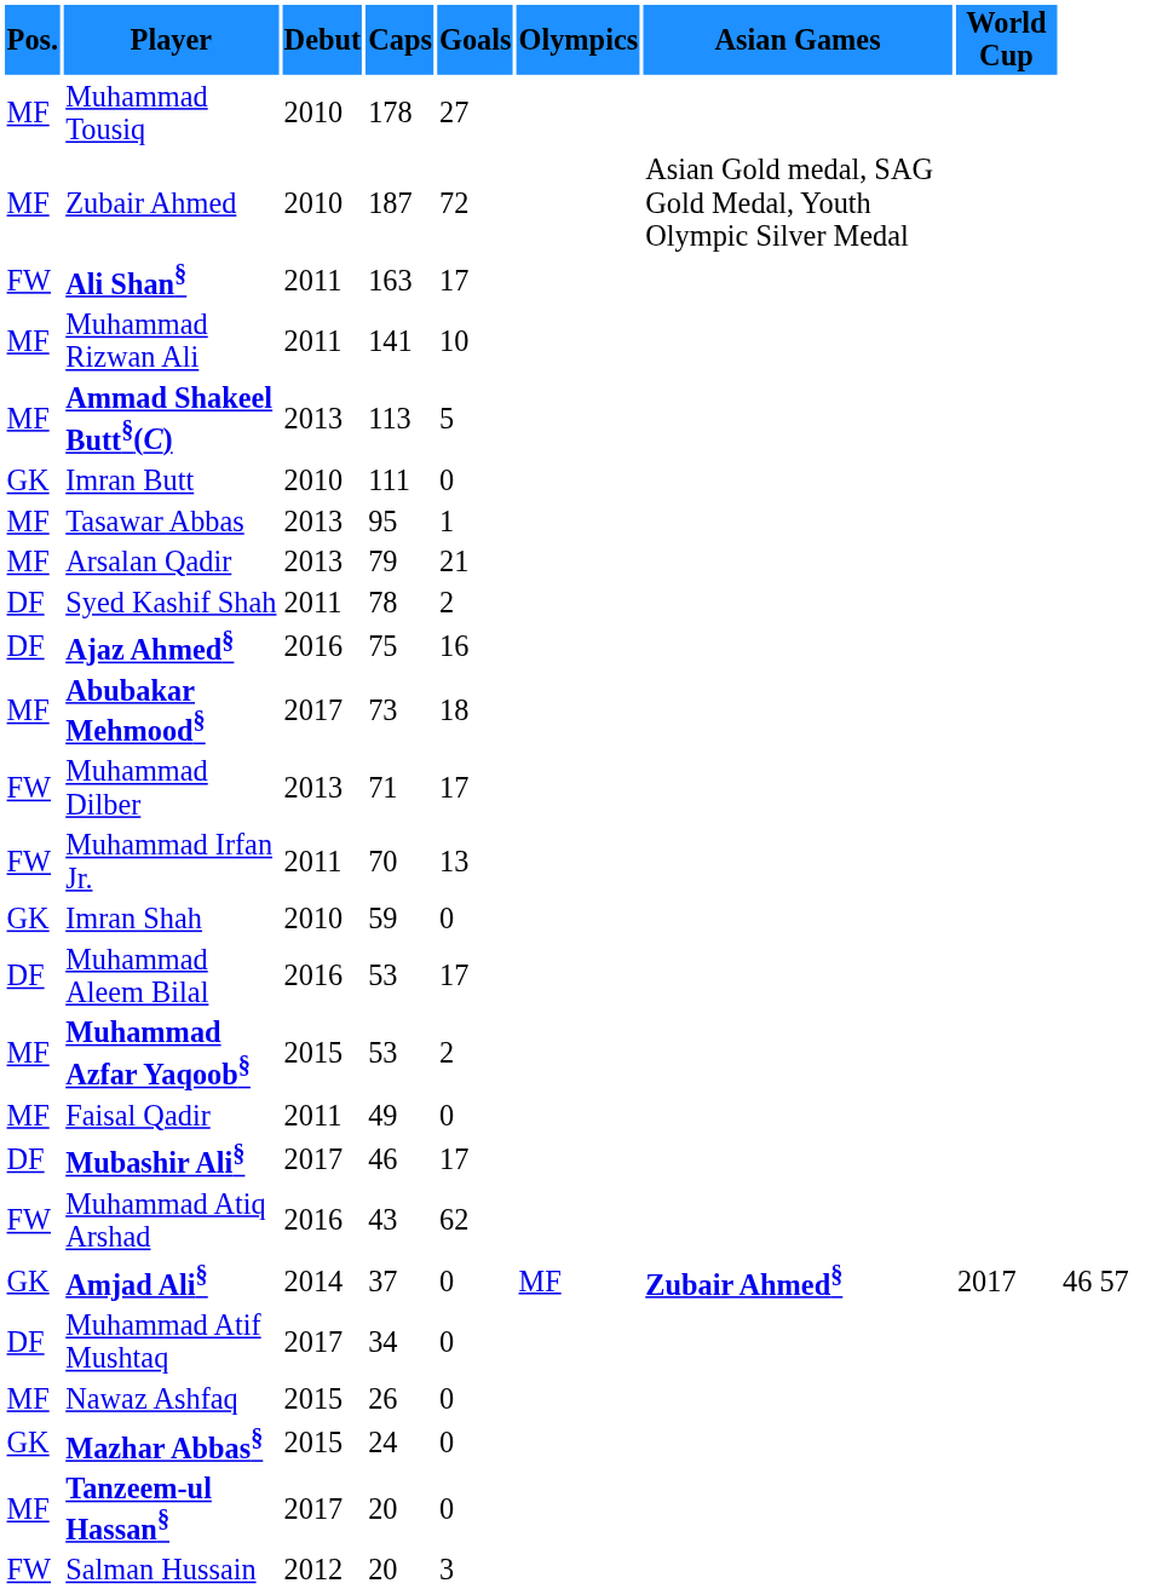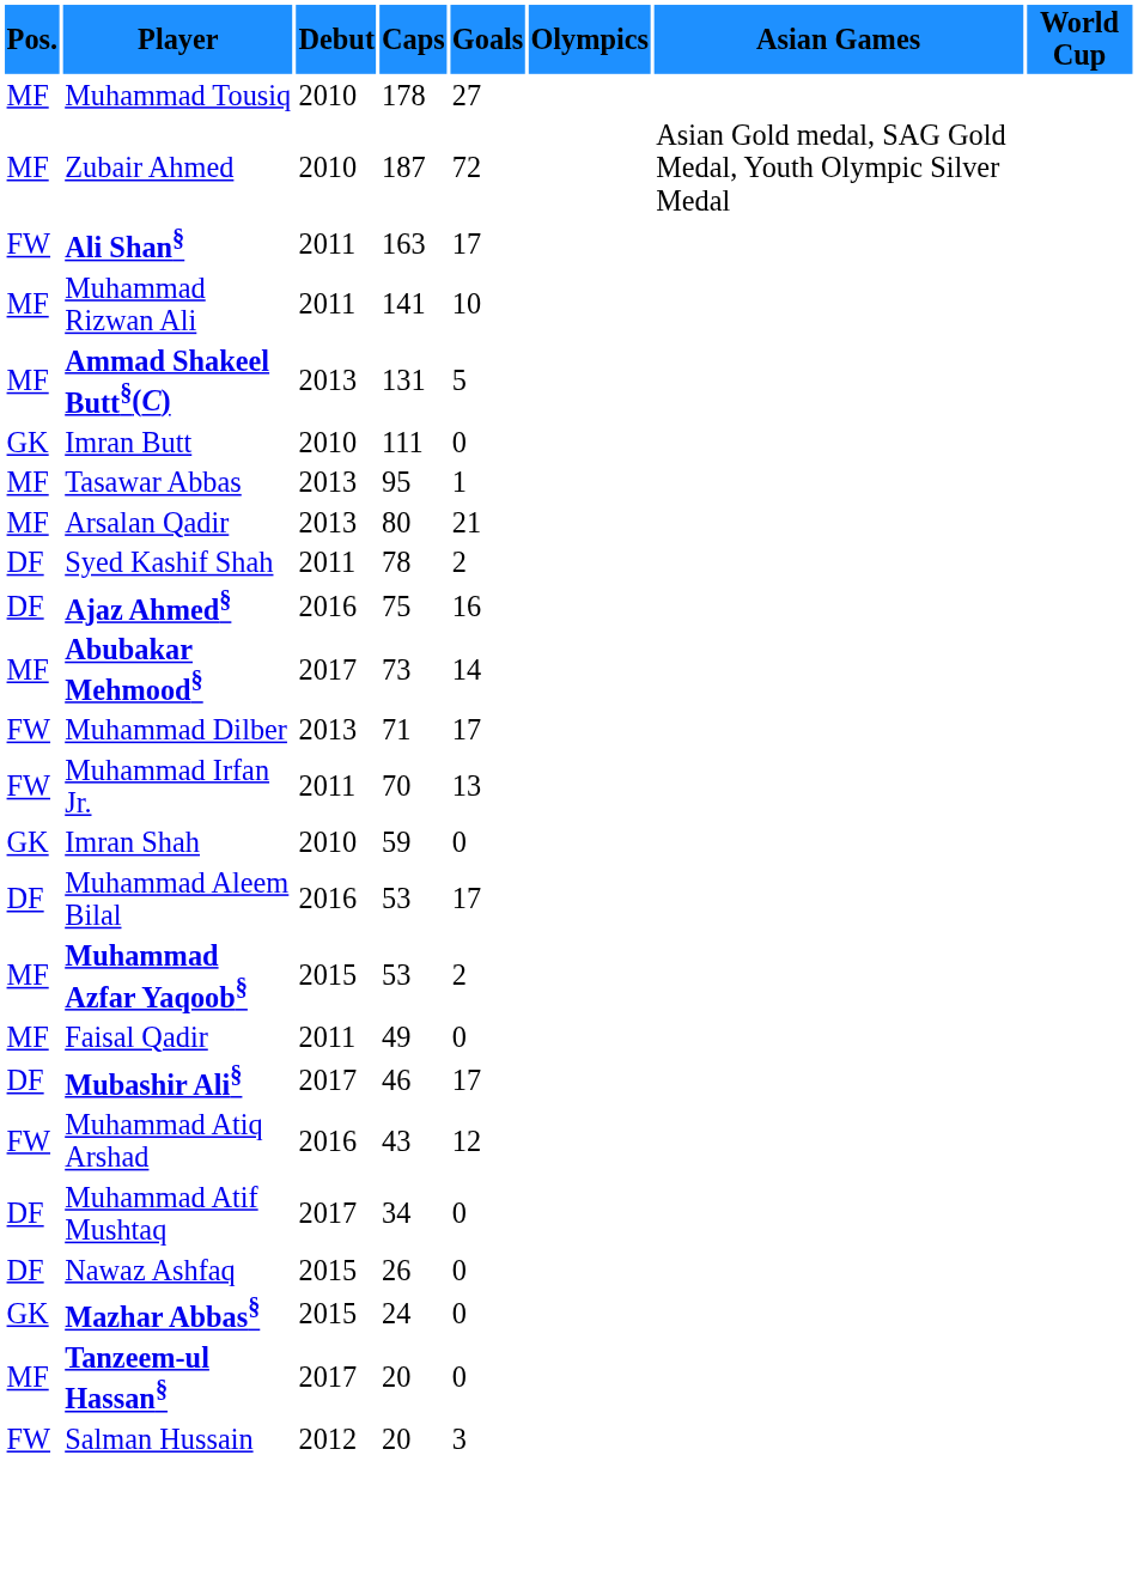Ammad Shakeel Butt§(C) | Caps: 113 -> 131
Arsalan Qadir | Caps: 79 -> 80
Abubakar Mehmood§ | Goals: 18 -> 14
Muhammad Atiq Arshad | Goals: 62 -> 12
- row: GK | Amjad Ali§ | 2014 | 37 | 0 | MF | Zubair Ahmed§ | 2017 | 46 | 57
Nawaz Ashfaq | Pos.: MF -> DF
